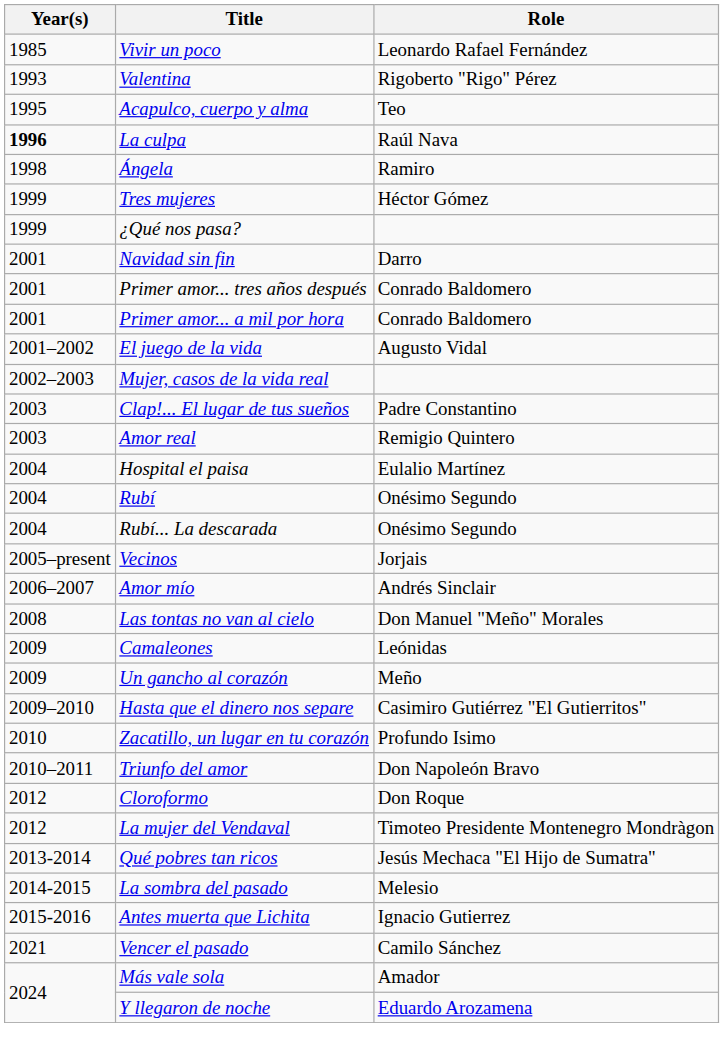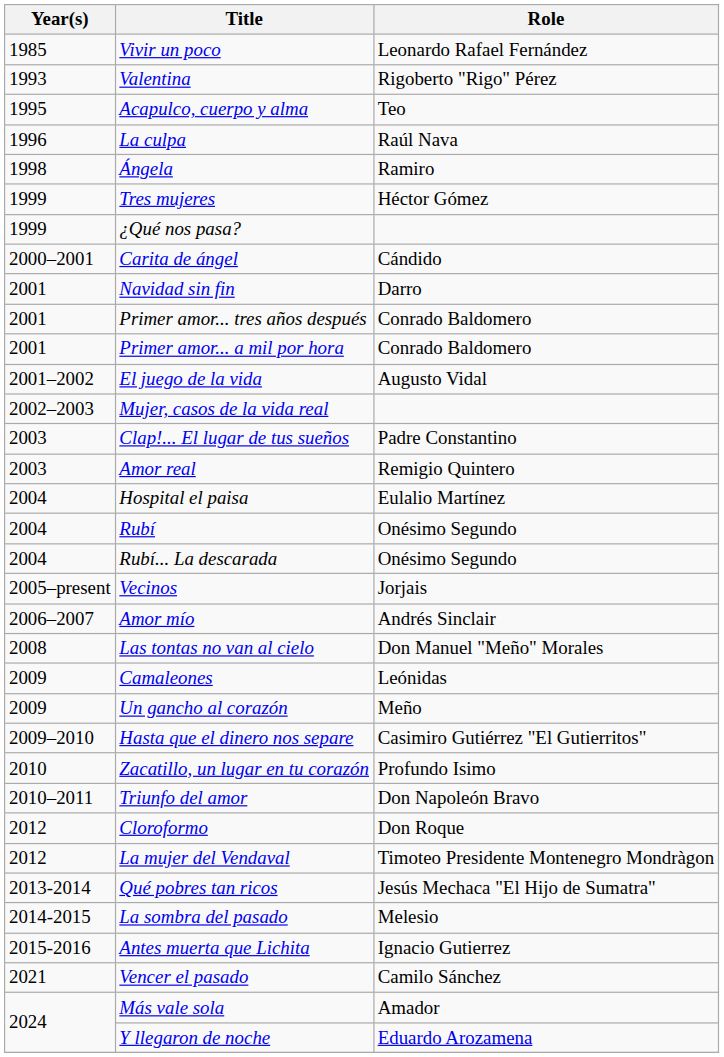La culpa | Year(s): bold -> normal
+ row: 2000–2001 | Carita de ángel | Cándido
